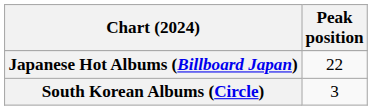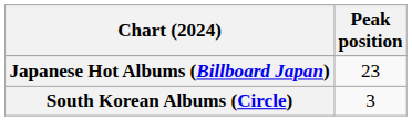Japanese Hot Albums (Billboard Japan) | Peak position: 22 -> 23
